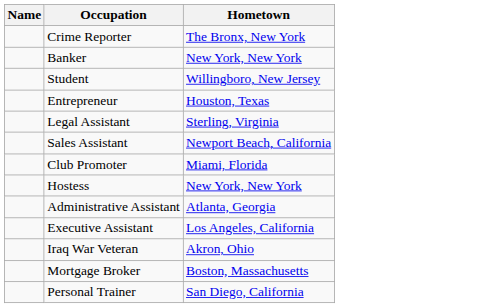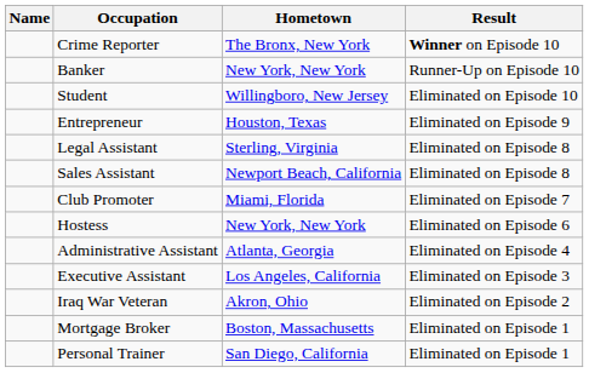+ column: Result | Winner on Episode 10 | Runner-Up on Episode 10 | Eliminated on Episode 10 | Eliminated on Episode 9 | Eliminated on Episode 8 | Eliminated on Episode 8 | Eliminated on Episode 7 | Eliminated on Episode 6 | Eliminated on Episode 4 | Eliminated on Episode 3 | Eliminated on Episode 2 | Eliminated on Episode 1 | Eliminated on Episode 1
